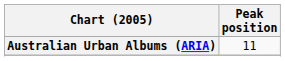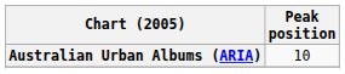Australian Urban Albums (ARIA) | Peak position: 11 -> 10
